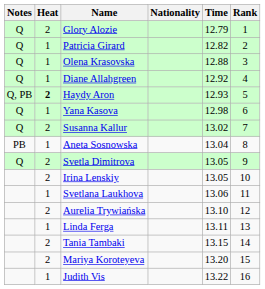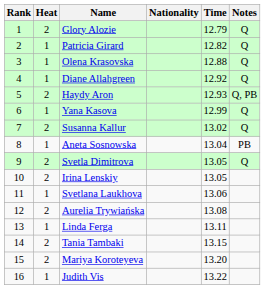columns swapped: Rank <-> Notes
Haydy Aron | Heat: bold -> normal
Yana Kasova | Time: 12.98 -> 12.99
Aurelia Trywiańska | Time: 13.10 -> 13.08
